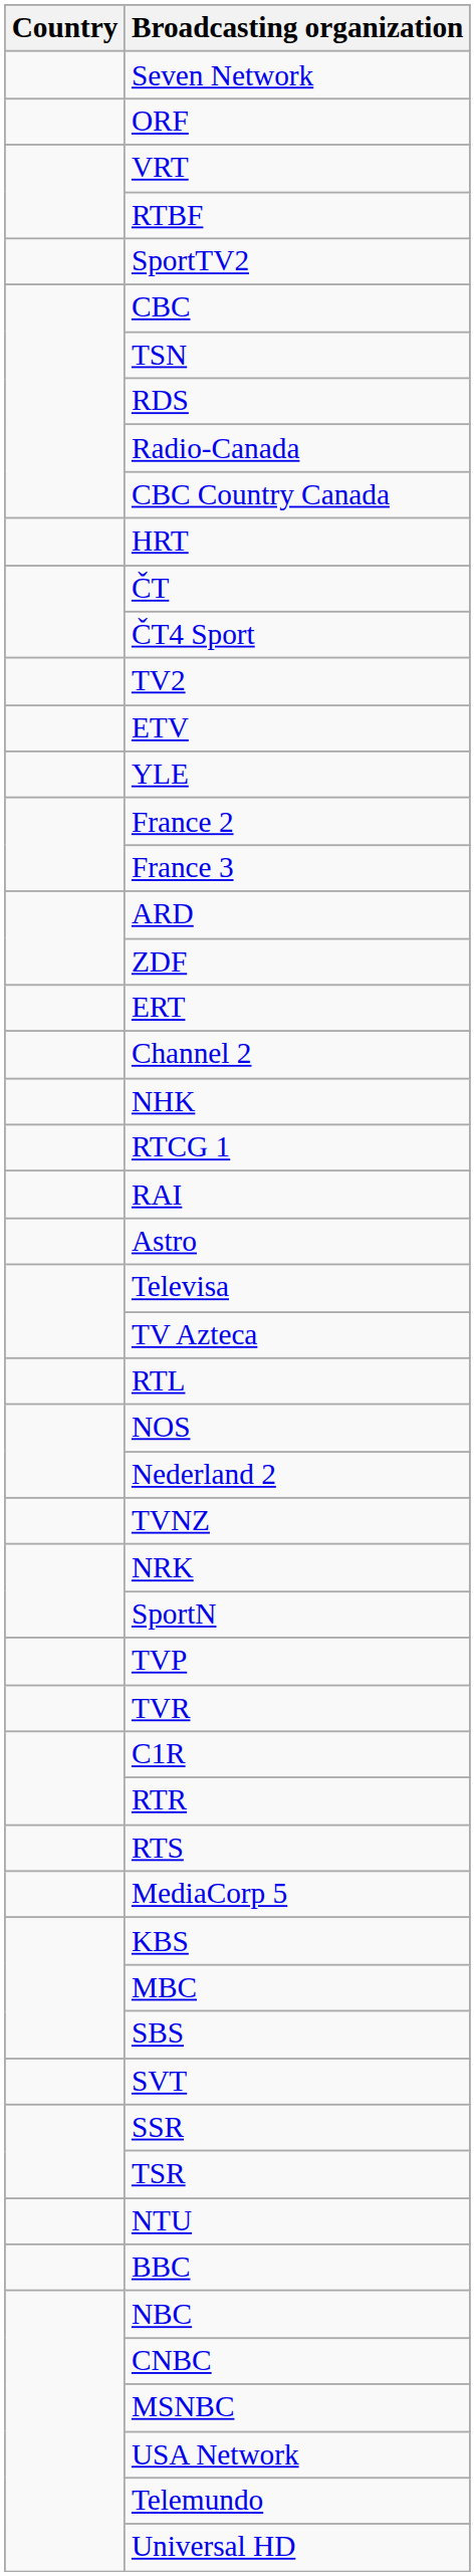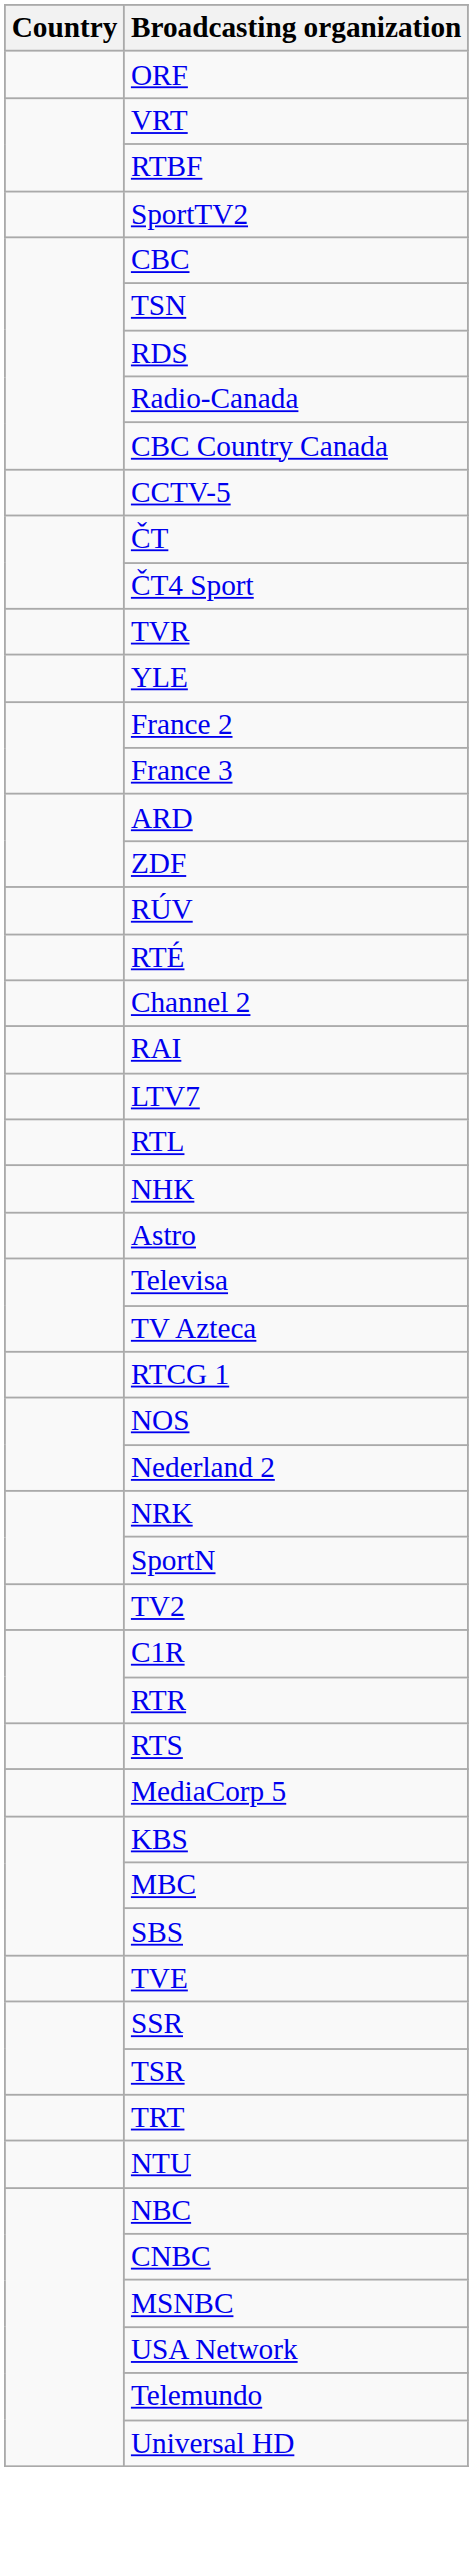- row: Seven Network
+ row: CCTV-5
- row: HRT
rows swapped: TV2 <-> TVR
- row: ETV
- row: ERT
+ row: RÚV
+ row: RTÉ
rows swapped: RAI <-> NHK
+ row: LTV7
rows swapped: RTL <-> RTCG 1
- row: TVNZ
- row: TVP
+ row: TVE
- row: SVT
+ row: TRT
- row: BBC
